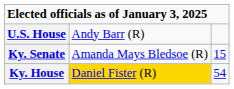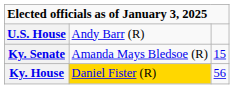Ky. House | column 3: 54 -> 56
